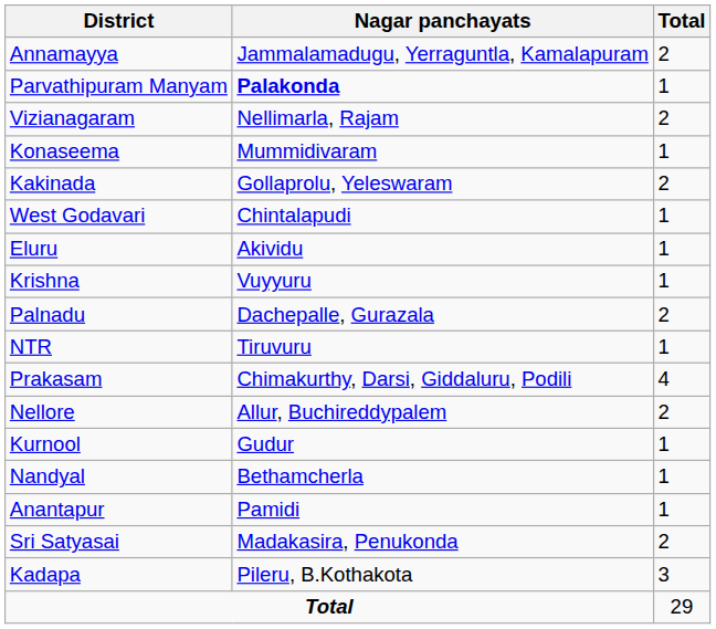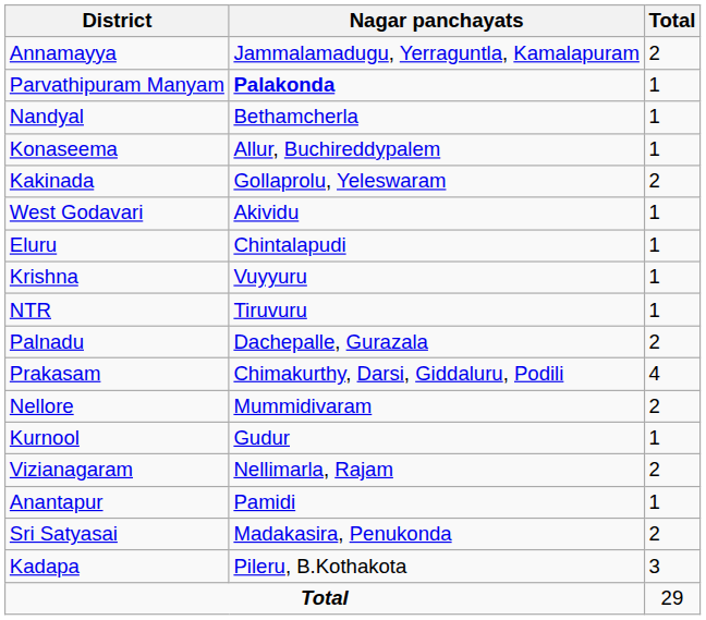rows swapped: Vizianagaram <-> Nandyal
Konaseema | Nagar panchayats: Mummidivaram -> Allur, Buchireddypalem
West Godavari | Nagar panchayats: Chintalapudi -> Akividu
Eluru | Nagar panchayats: Akividu -> Chintalapudi
rows swapped: NTR <-> Palnadu
Nellore | Nagar panchayats: Allur, Buchireddypalem -> Mummidivaram
